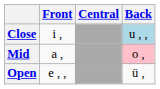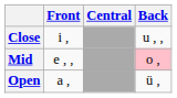Close | Back: lightblue background -> no background
Mid | Front: a , -> e , ,
Open | Front: e , , -> a ,
